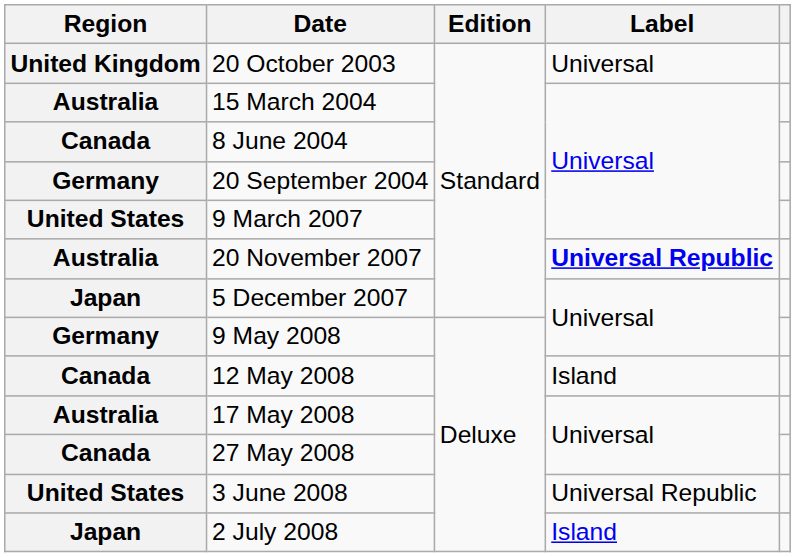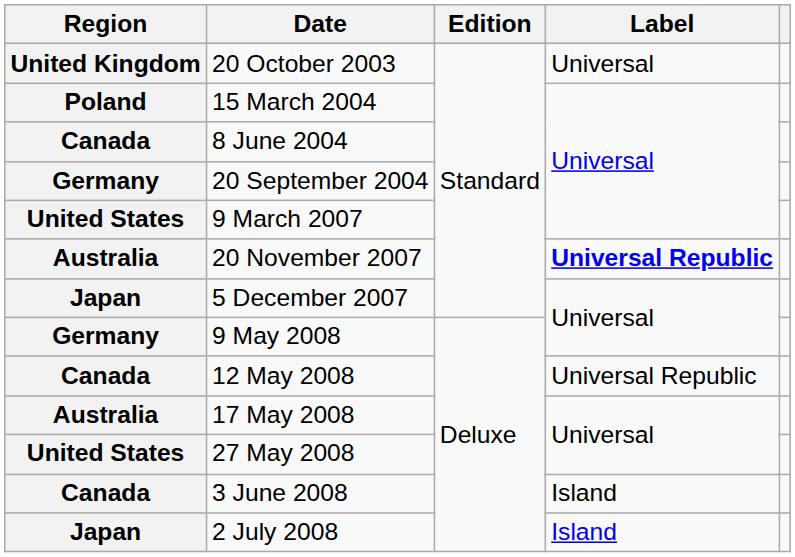15 March 2004 | Region: Australia -> Poland
12 May 2008 | Label: Island -> Universal Republic
27 May 2008 | Region: Canada -> United States
3 June 2008 | Region: United States -> Canada
3 June 2008 | Label: Universal Republic -> Island
